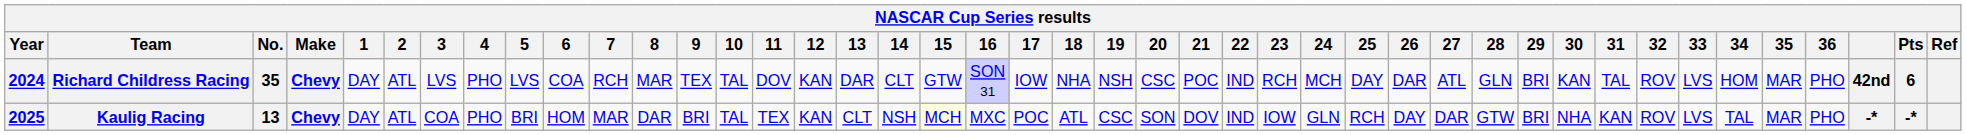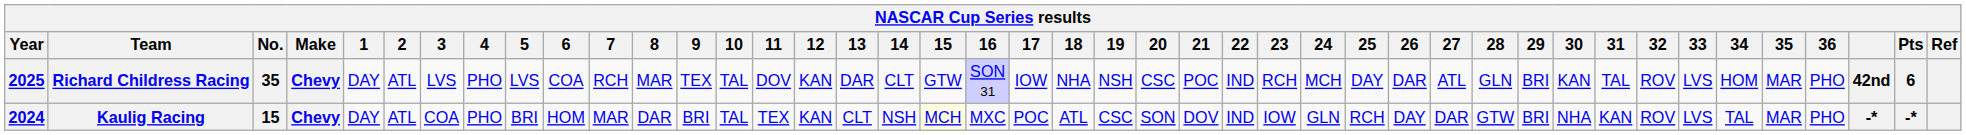Richard Childress Racing | Year: 2024 -> 2025
Kaulig Racing | Year: 2025 -> 2024
Kaulig Racing | No.: 13 -> 15
